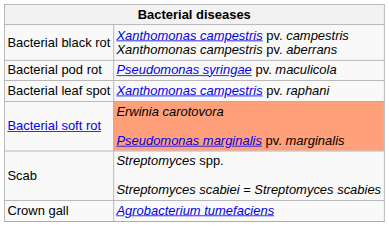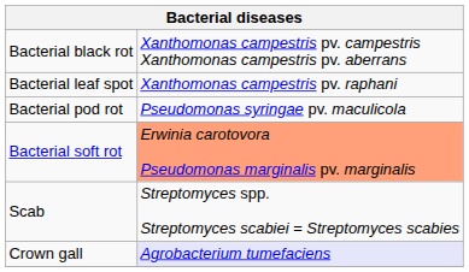rows swapped: Bacterial leaf spot <-> Bacterial pod rot
Crown gall | column 2: no background -> lavender background
